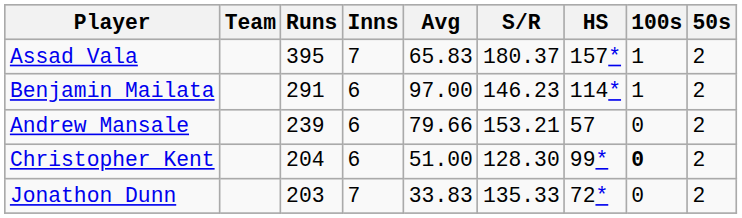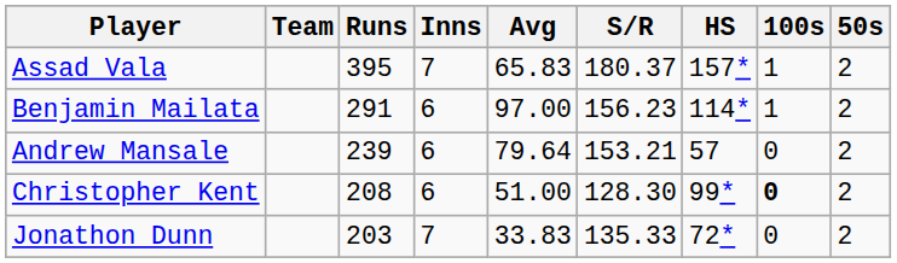Benjamin Mailata | S/R: 146.23 -> 156.23
Andrew Mansale | Avg: 79.66 -> 79.64
Christopher Kent | Runs: 204 -> 208
